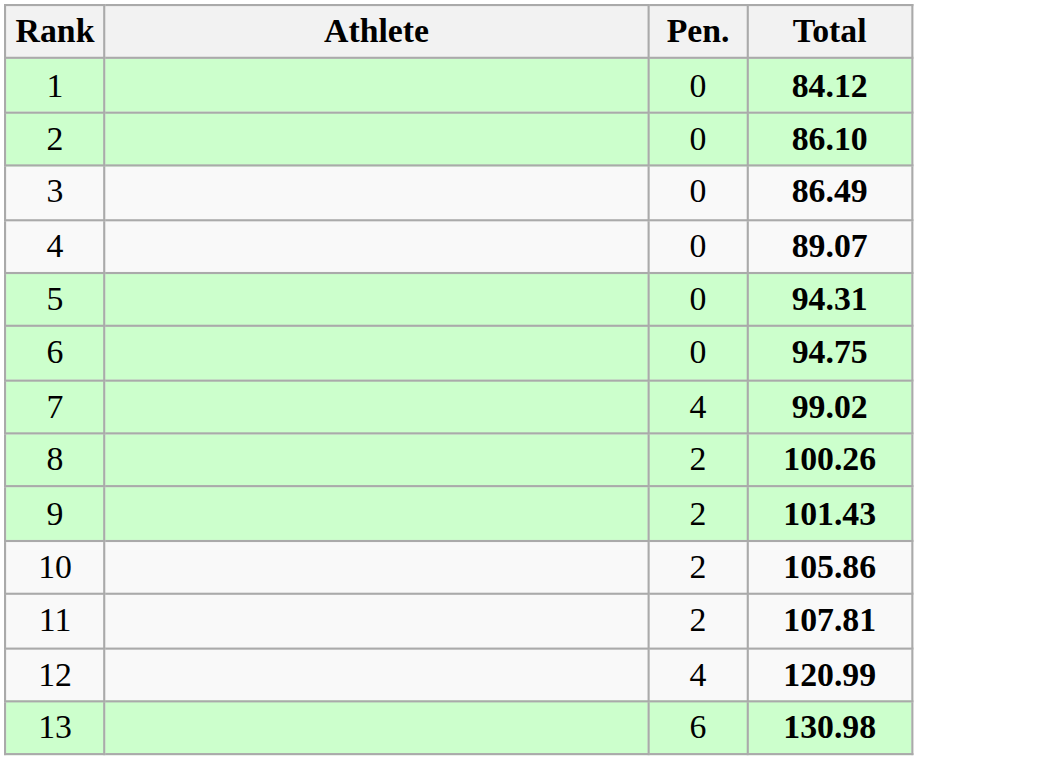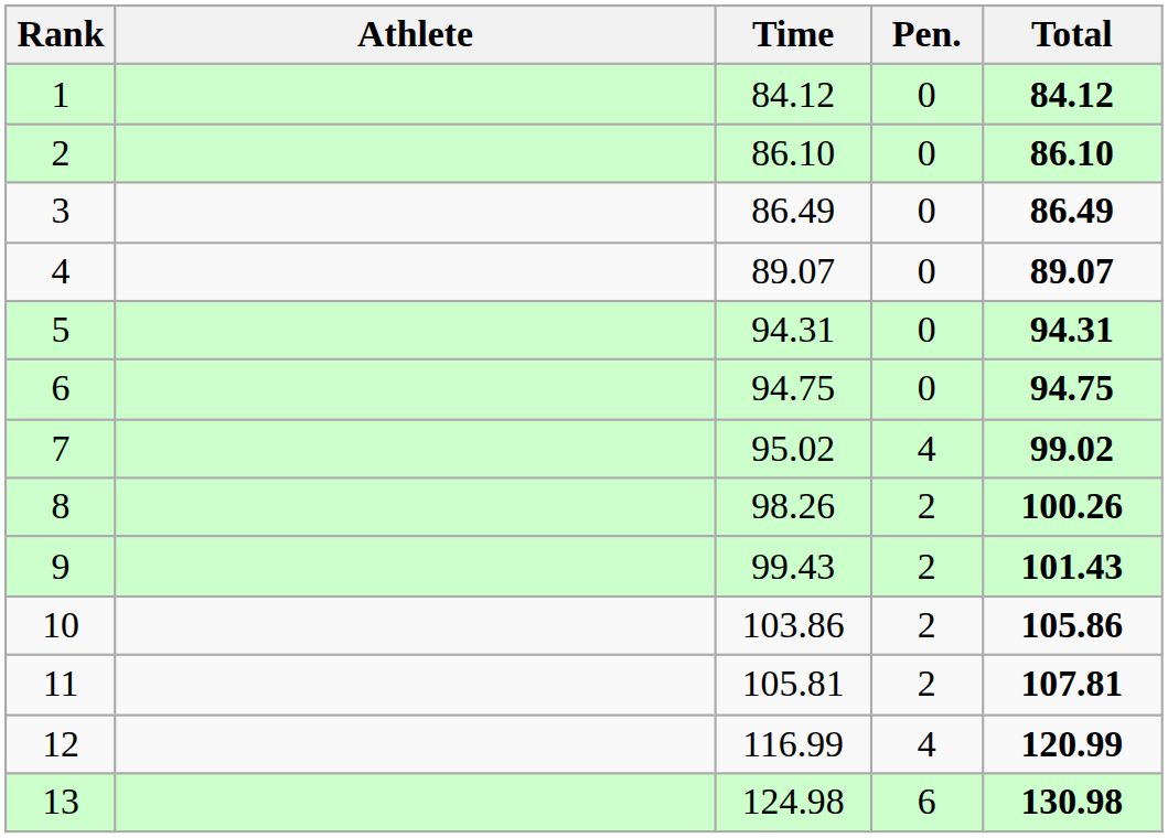+ column: Time | 84.12 | 86.10 | 86.49 | 89.07 | 94.31 | 94.75 | 95.02 | 98.26 | 99.43 | 103.86 | 105.81 | 116.99 | 124.98
